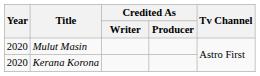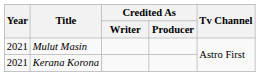Mulut Masin | Year: 2020 -> 2021
Kerana Korona | Year: 2020 -> 2021
